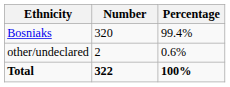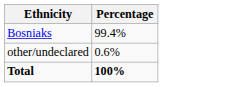- column: Number | 320 | 2 | 322
